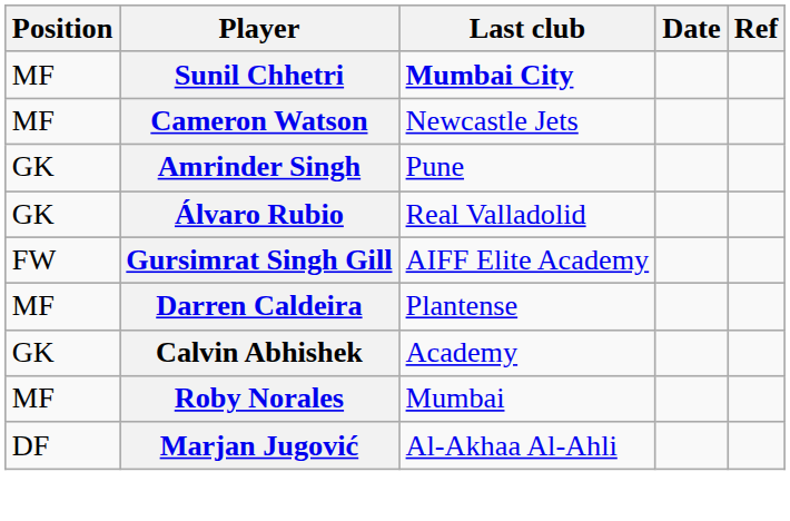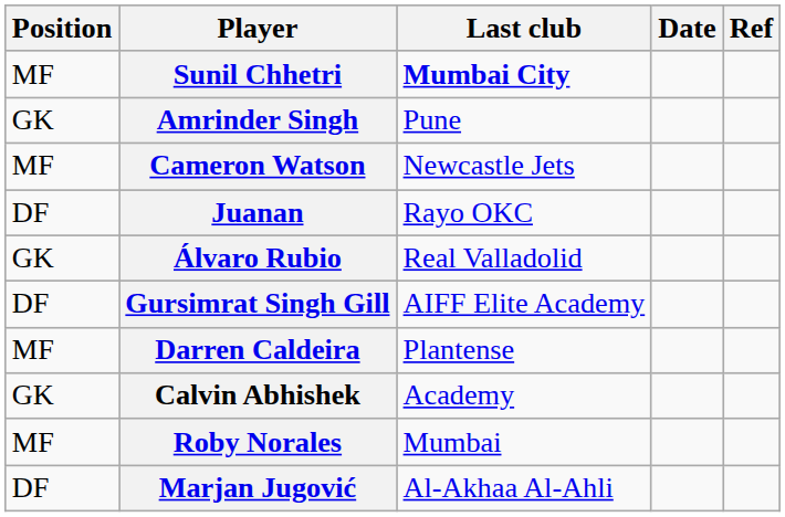rows swapped: Amrinder Singh <-> Cameron Watson
+ row: DF | Juanan | Rayo OKC
Gursimrat Singh Gill | Position: FW -> DF
